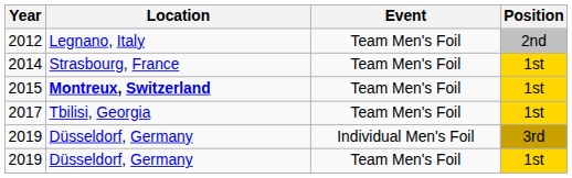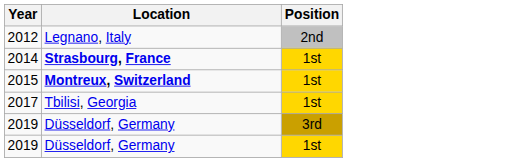- column: Event | Team Men's Foil | Team Men's Foil | Team Men's Foil | Team Men's Foil | Individual Men's Foil | Team Men's Foil
2014 | Location: normal -> bold
